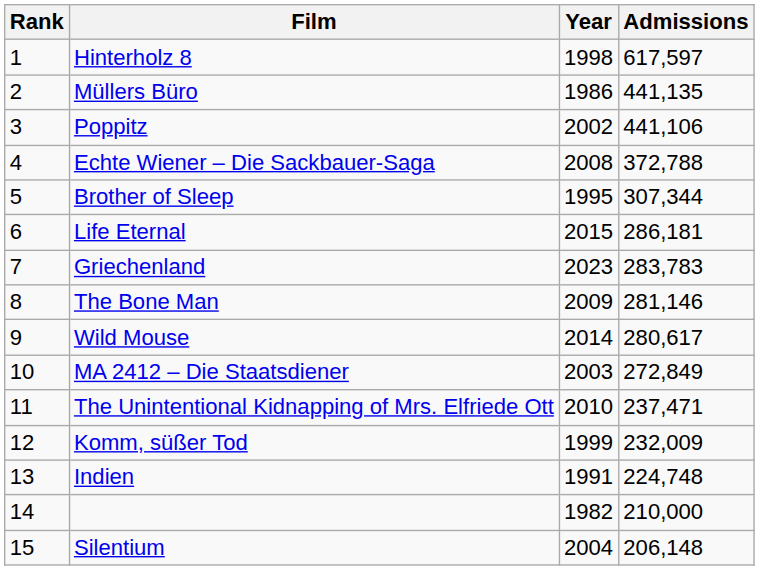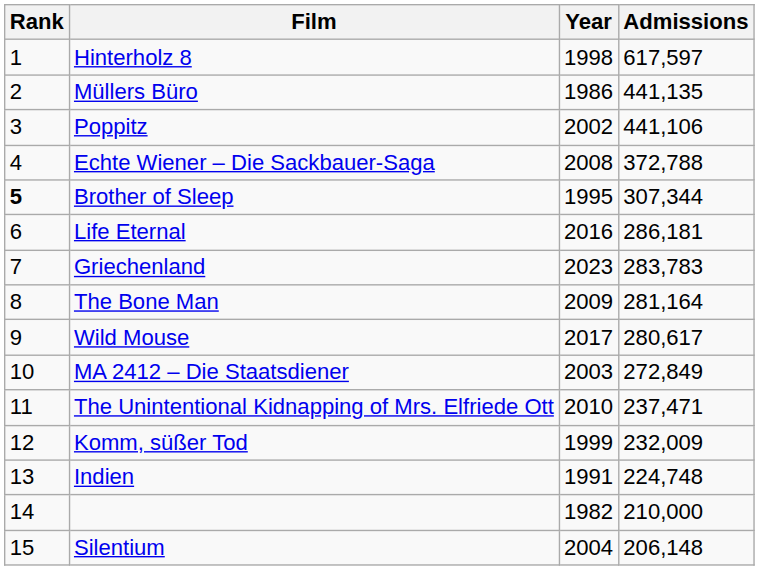Brother of Sleep | Rank: normal -> bold
Life Eternal | Year: 2015 -> 2016
The Bone Man | Admissions: 281,146 -> 281,164
Wild Mouse | Year: 2014 -> 2017
